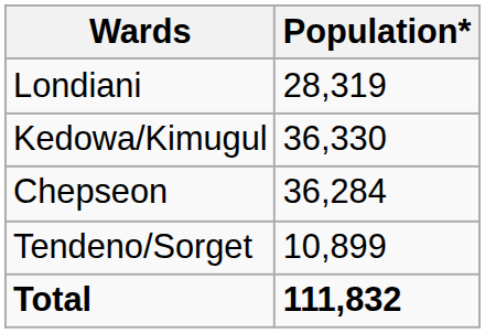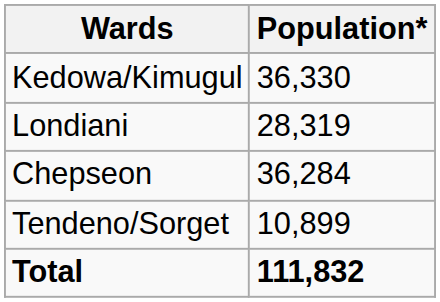rows swapped: Londiani <-> Kedowa/Kimugul
